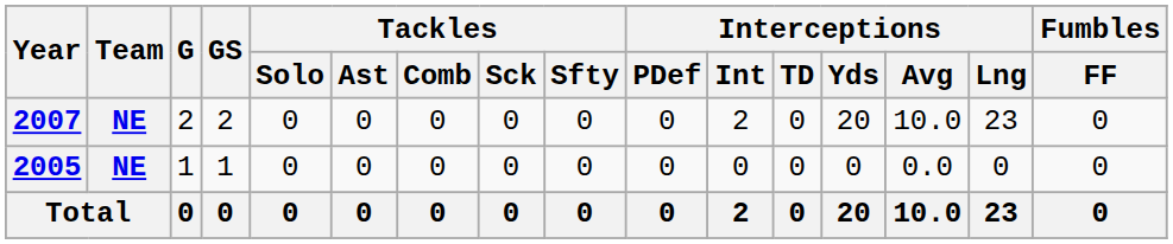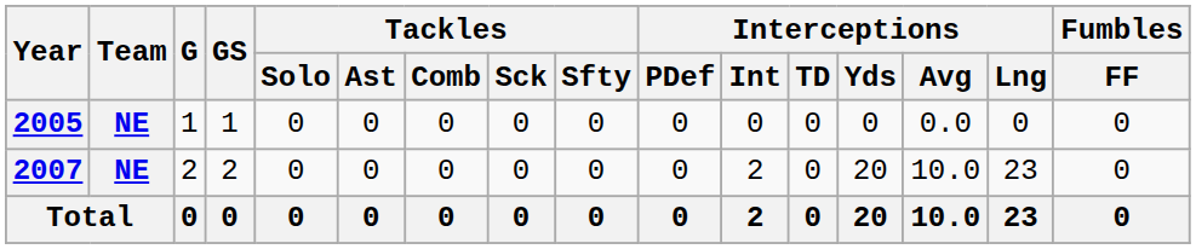rows swapped: 2005 <-> 2007
